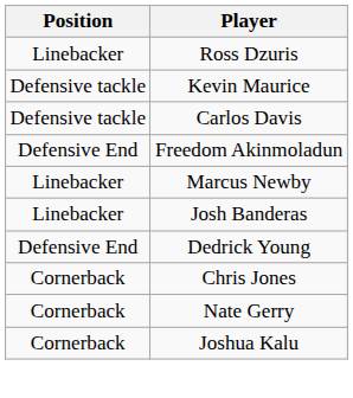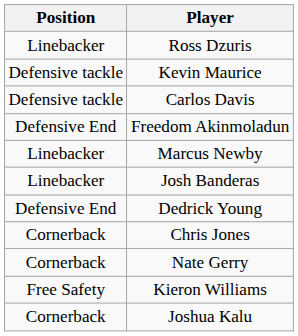+ row: Free Safety | Kieron Williams
